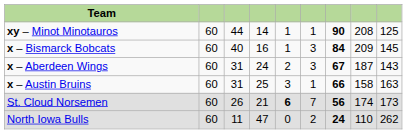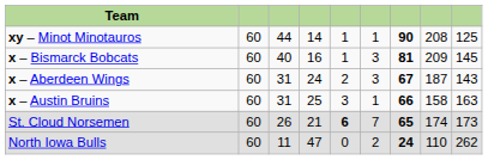x – Bismarck Bobcats | column 7: 84 -> 81
St. Cloud Norsemen | column 7: 56 -> 65
